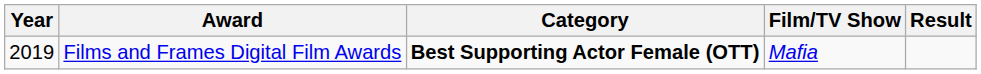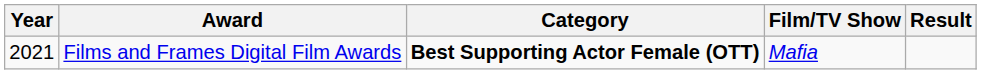Films and Frames Digital Film Awards | Year: 2019 -> 2021
